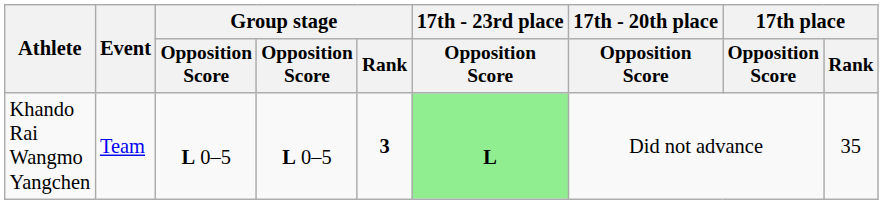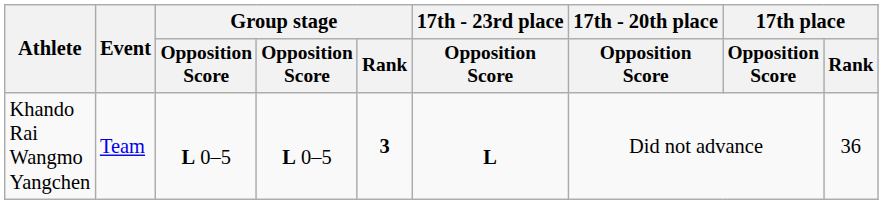Khando Rai Wangmo Yangchen | 17th - 23rd place / Opposition Score: lightgreen background -> no background
Khando Rai Wangmo Yangchen | 17th place / Rank: 35 -> 36
